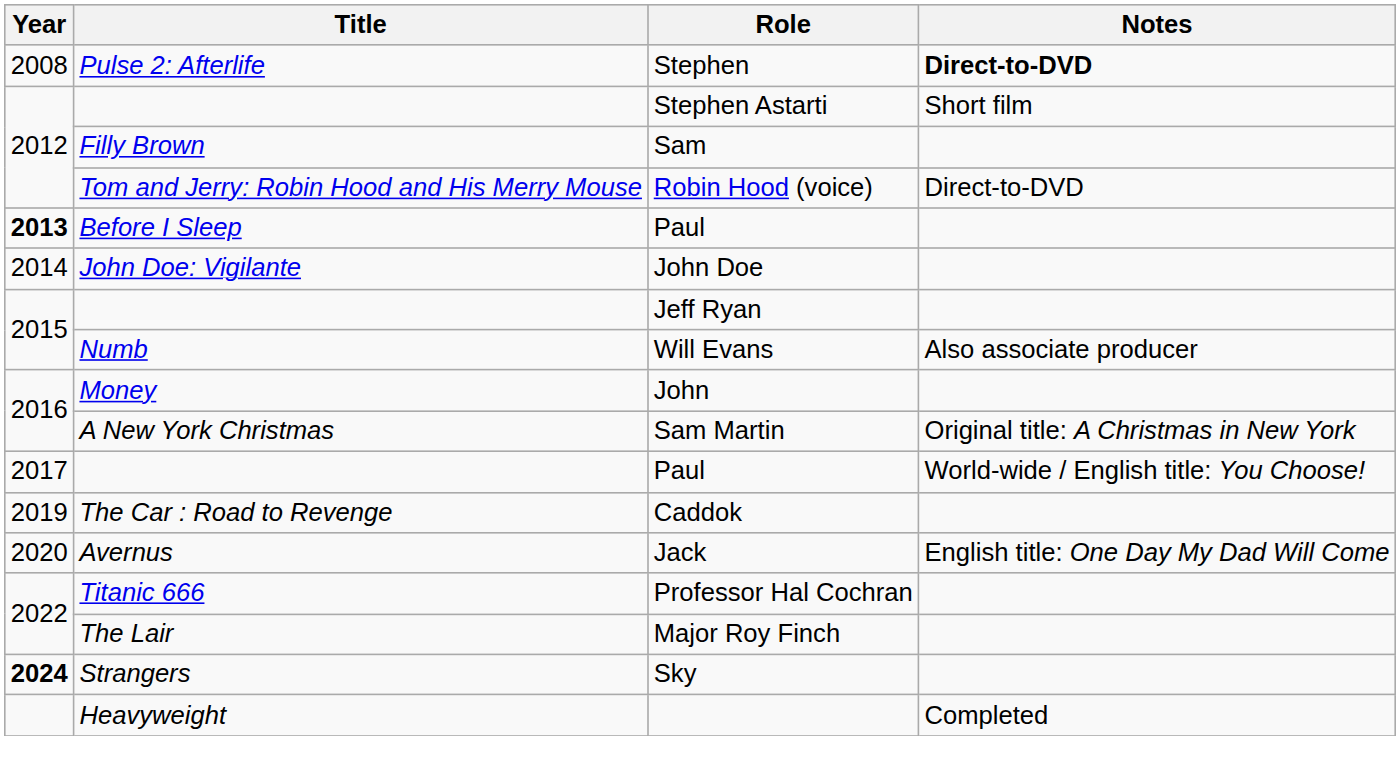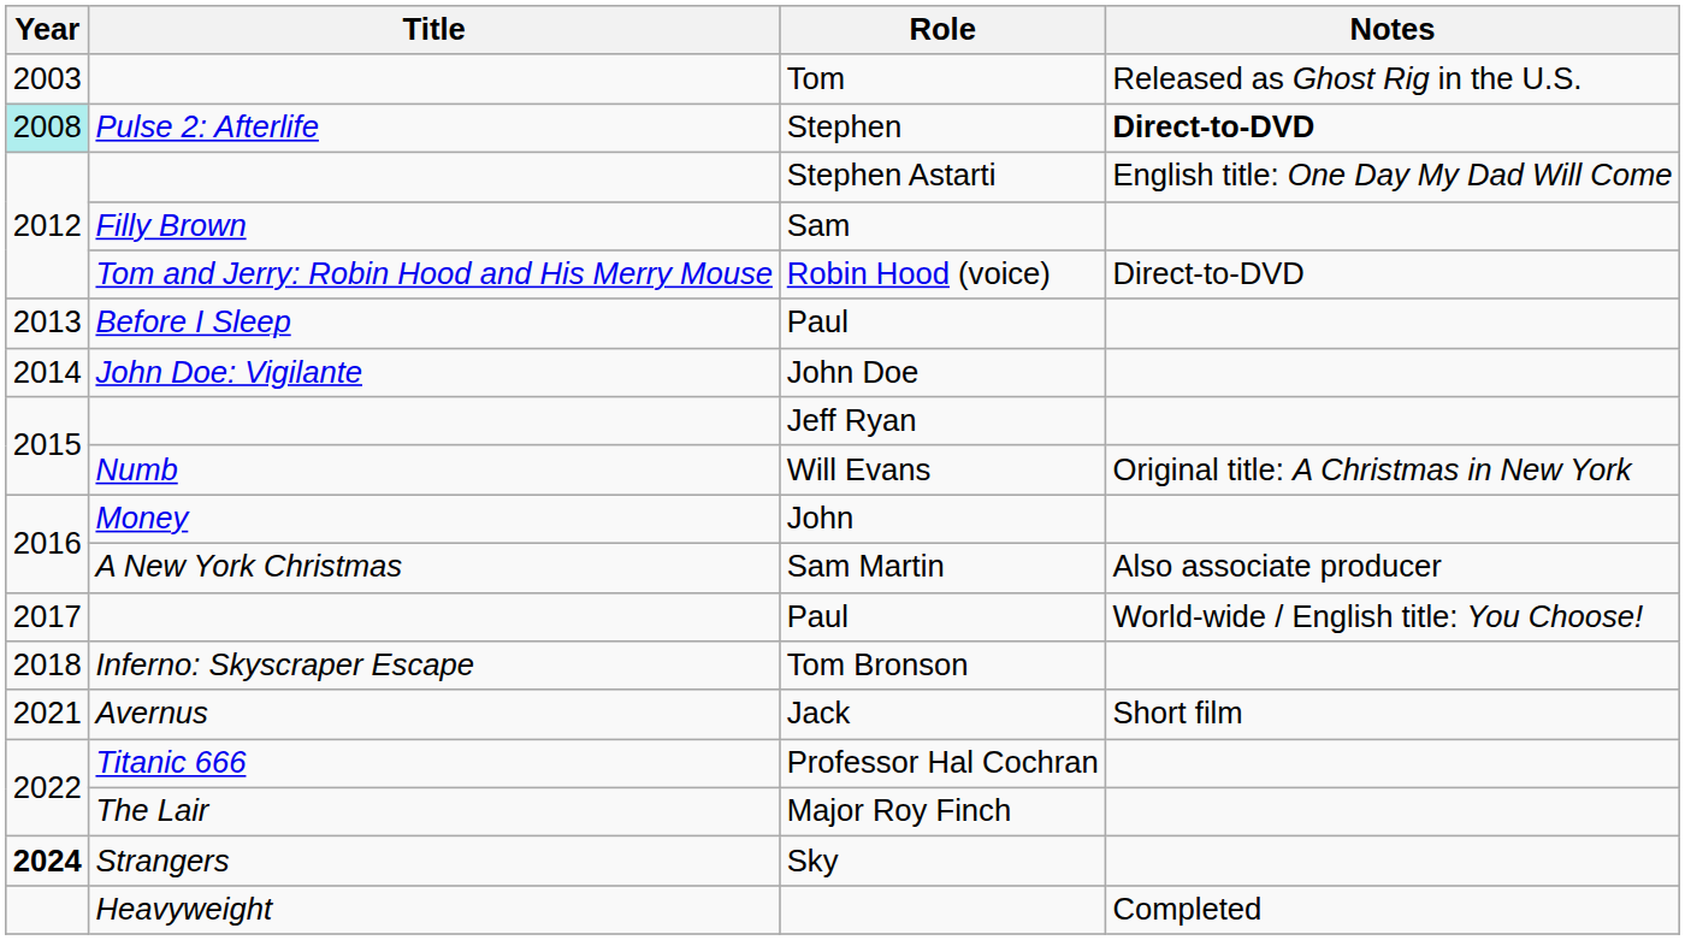+ row: 2003 | Tom | Released as Ghost Rig in the U.S.
Stephen | Year: no background -> paleturquoise background
Stephen Astarti | Notes: Short film -> English title: One Day My Dad Will Come
Before I Sleep / Paul | Year: bold -> normal
Will Evans | Notes: Also associate producer -> Original title: A Christmas in New York
Sam Martin | Notes: Original title: A Christmas in New York -> Also associate producer
+ row: 2018 | Inferno: Skyscraper Escape | Tom Bronson
- row: 2019 | The Car : Road to Revenge | Caddok
Jack | Year: 2020 -> 2021
Jack | Notes: English title: One Day My Dad Will Come -> Short film
